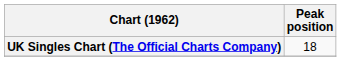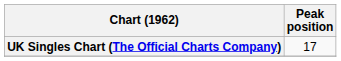UK Singles Chart (The Official Charts Company) | Peak position: 18 -> 17
